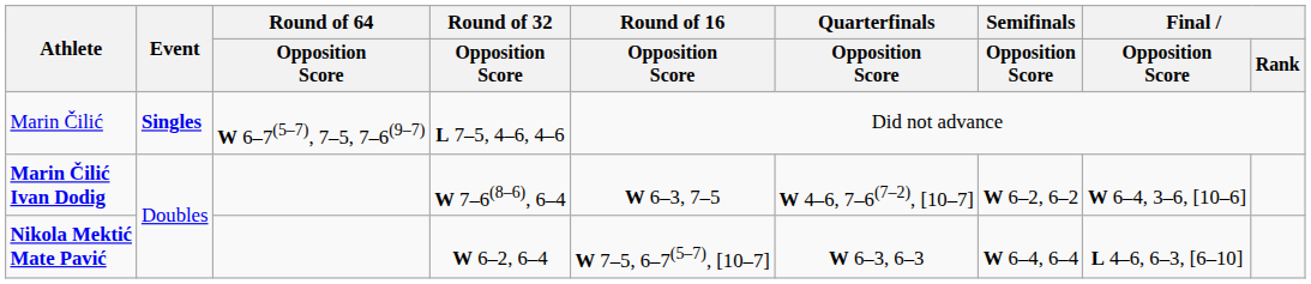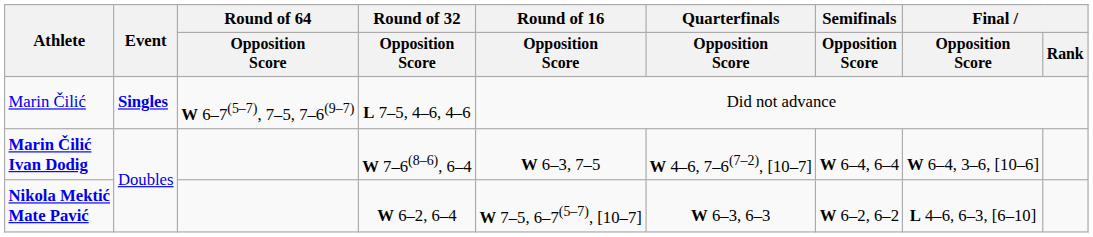Marin Čilić Ivan Dodig | Semifinals / Opposition Score: W 6–2, 6–2 -> W 6–4, 6–4
Nikola Mektić Mate Pavić | Semifinals / Opposition Score: W 6–4, 6–4 -> W 6–2, 6–2
